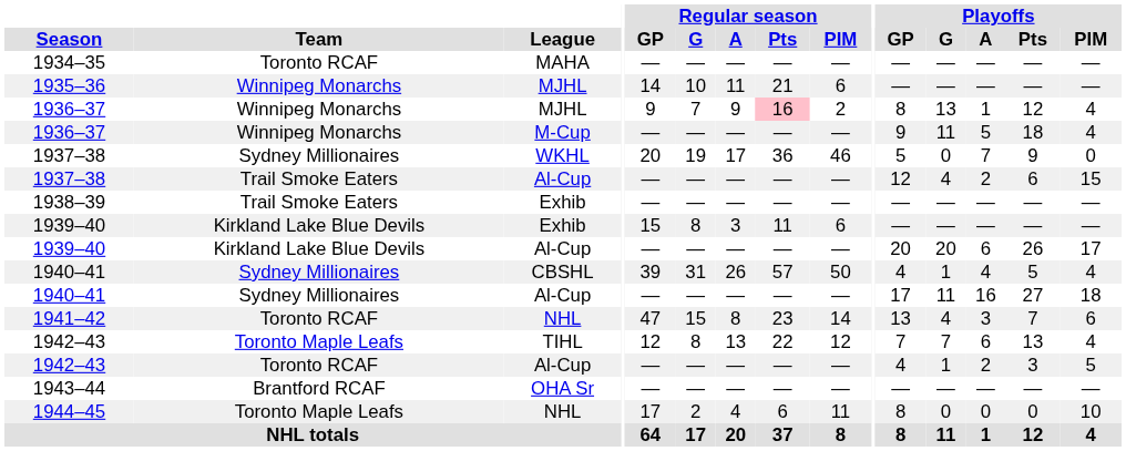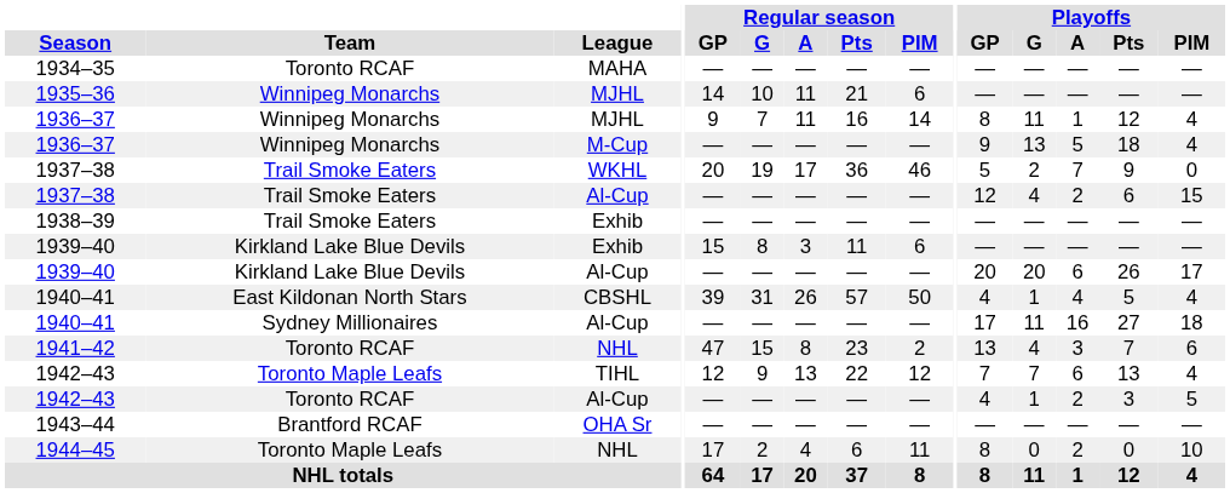1936–37 / MJHL | Regular season / A: 9 -> 11
1936–37 / MJHL | Regular season / Pts: pink background -> no background
1936–37 / MJHL | Regular season / PIM: 2 -> 14
1936–37 / MJHL | Playoffs / G: 13 -> 11
1936–37 / M-Cup | Playoffs / G: 11 -> 13
1937–38 / WKHL | Team: Sydney Millionaires -> Trail Smoke Eaters
1937–38 / WKHL | Playoffs / G: 0 -> 2
1940–41 / CBSHL | Team: Sydney Millionaires -> East Kildonan North Stars
1941–42 | Regular season / PIM: 14 -> 2
1942–43 / TIHL | Regular season / G: 8 -> 9
1944–45 | Playoffs / A: 0 -> 2
